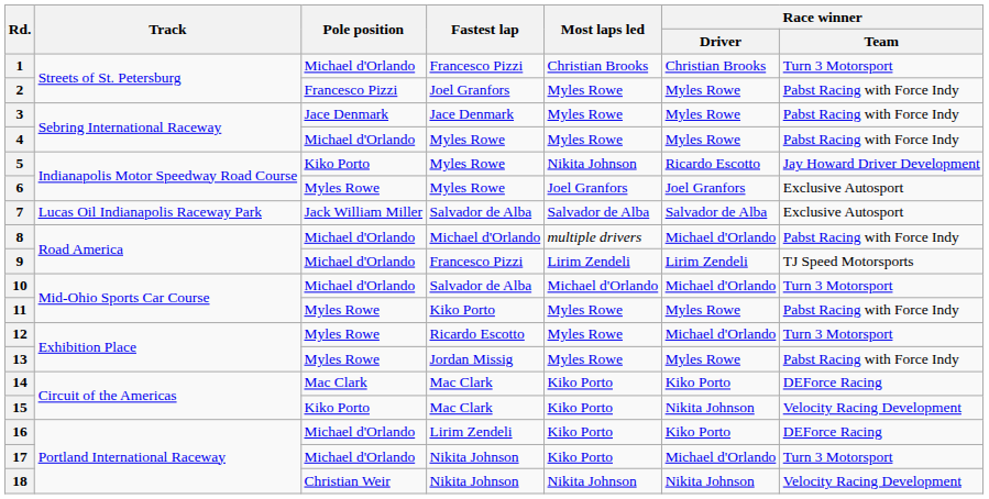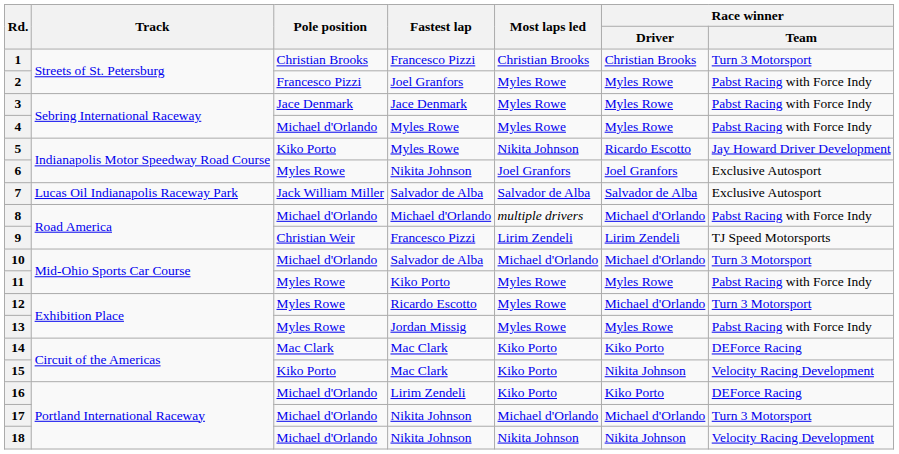1 | Pole position: Michael d'Orlando -> Christian Brooks
6 | Fastest lap: Myles Rowe -> Nikita Johnson
9 | Pole position: Michael d'Orlando -> Christian Weir
17 | Most laps led: Kiko Porto -> Michael d'Orlando
18 | Pole position: Christian Weir -> Michael d'Orlando
